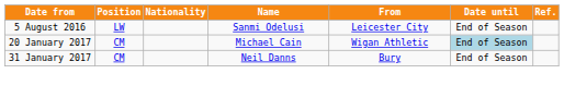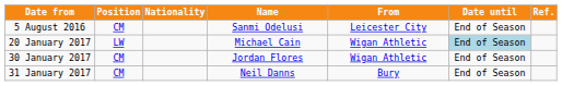5 August 2016 | Position: LW -> CM
20 January 2017 | Position: CM -> LW
+ row: 30 January 2017 | CM | Jordan Flores | Wigan Athletic | End of Season
